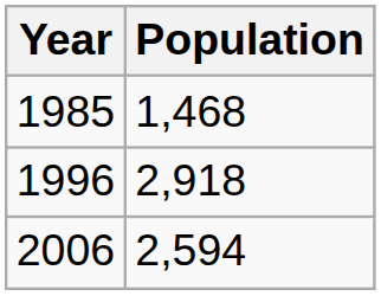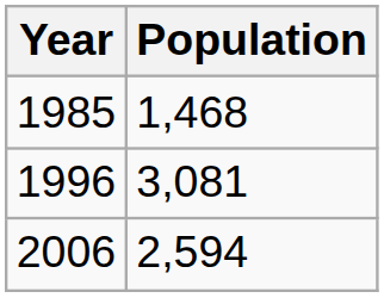1996 | Population: 2,918 -> 3,081
